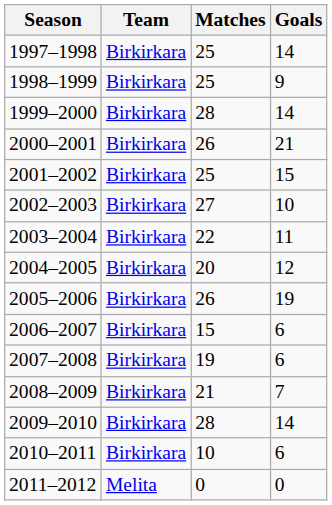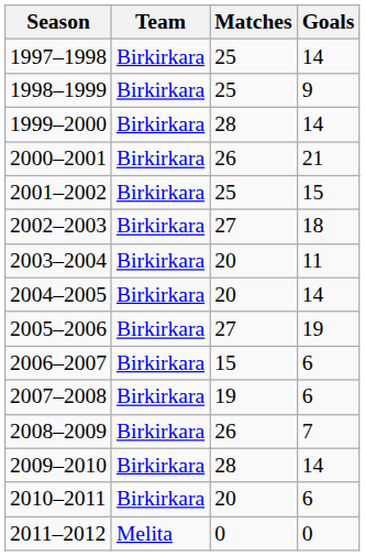2002–2003 | Goals: 10 -> 18
2003–2004 | Matches: 22 -> 20
2004–2005 | Goals: 12 -> 14
2005–2006 | Matches: 26 -> 27
2008–2009 | Matches: 21 -> 26
2010–2011 | Matches: 10 -> 20
